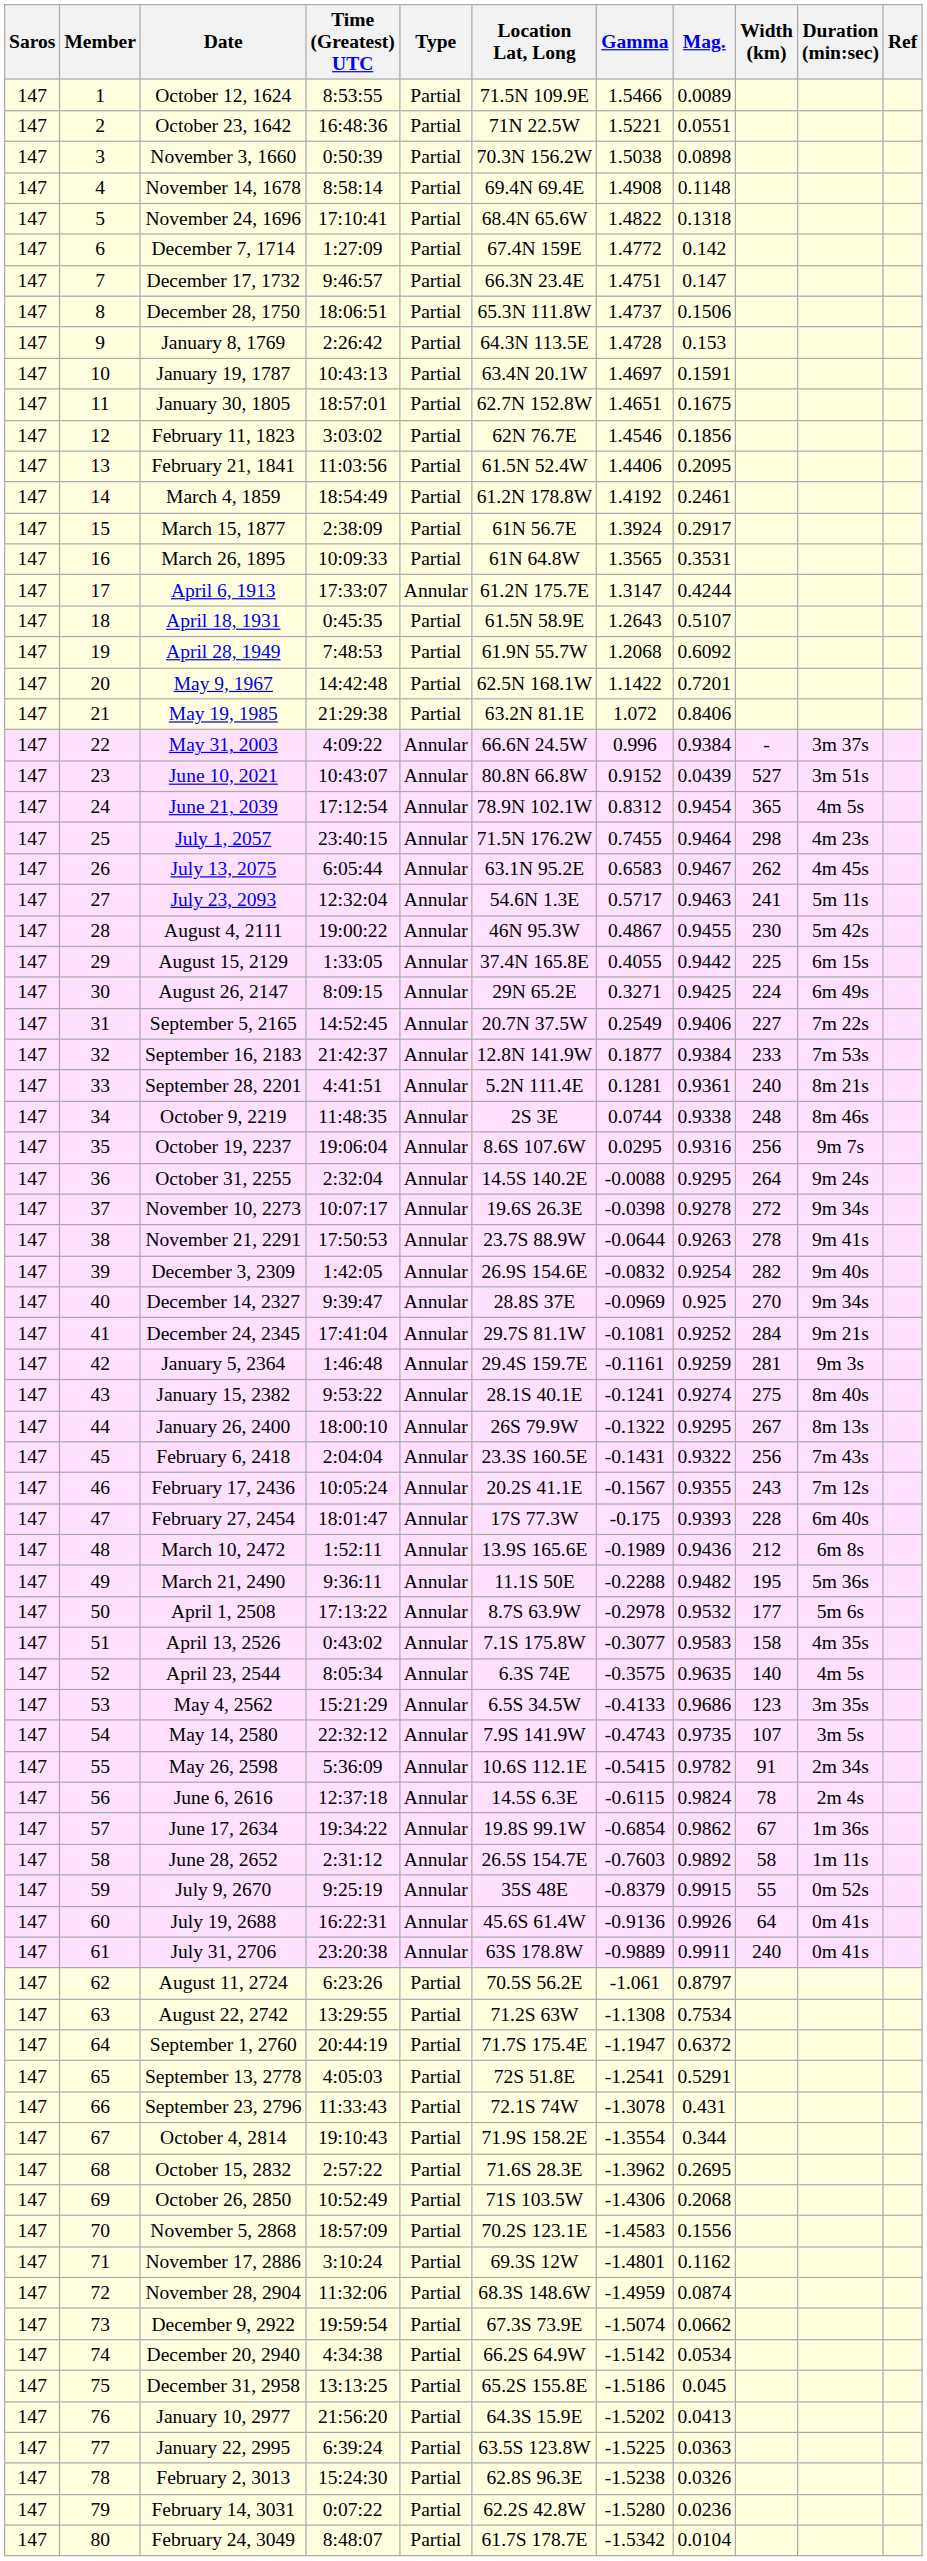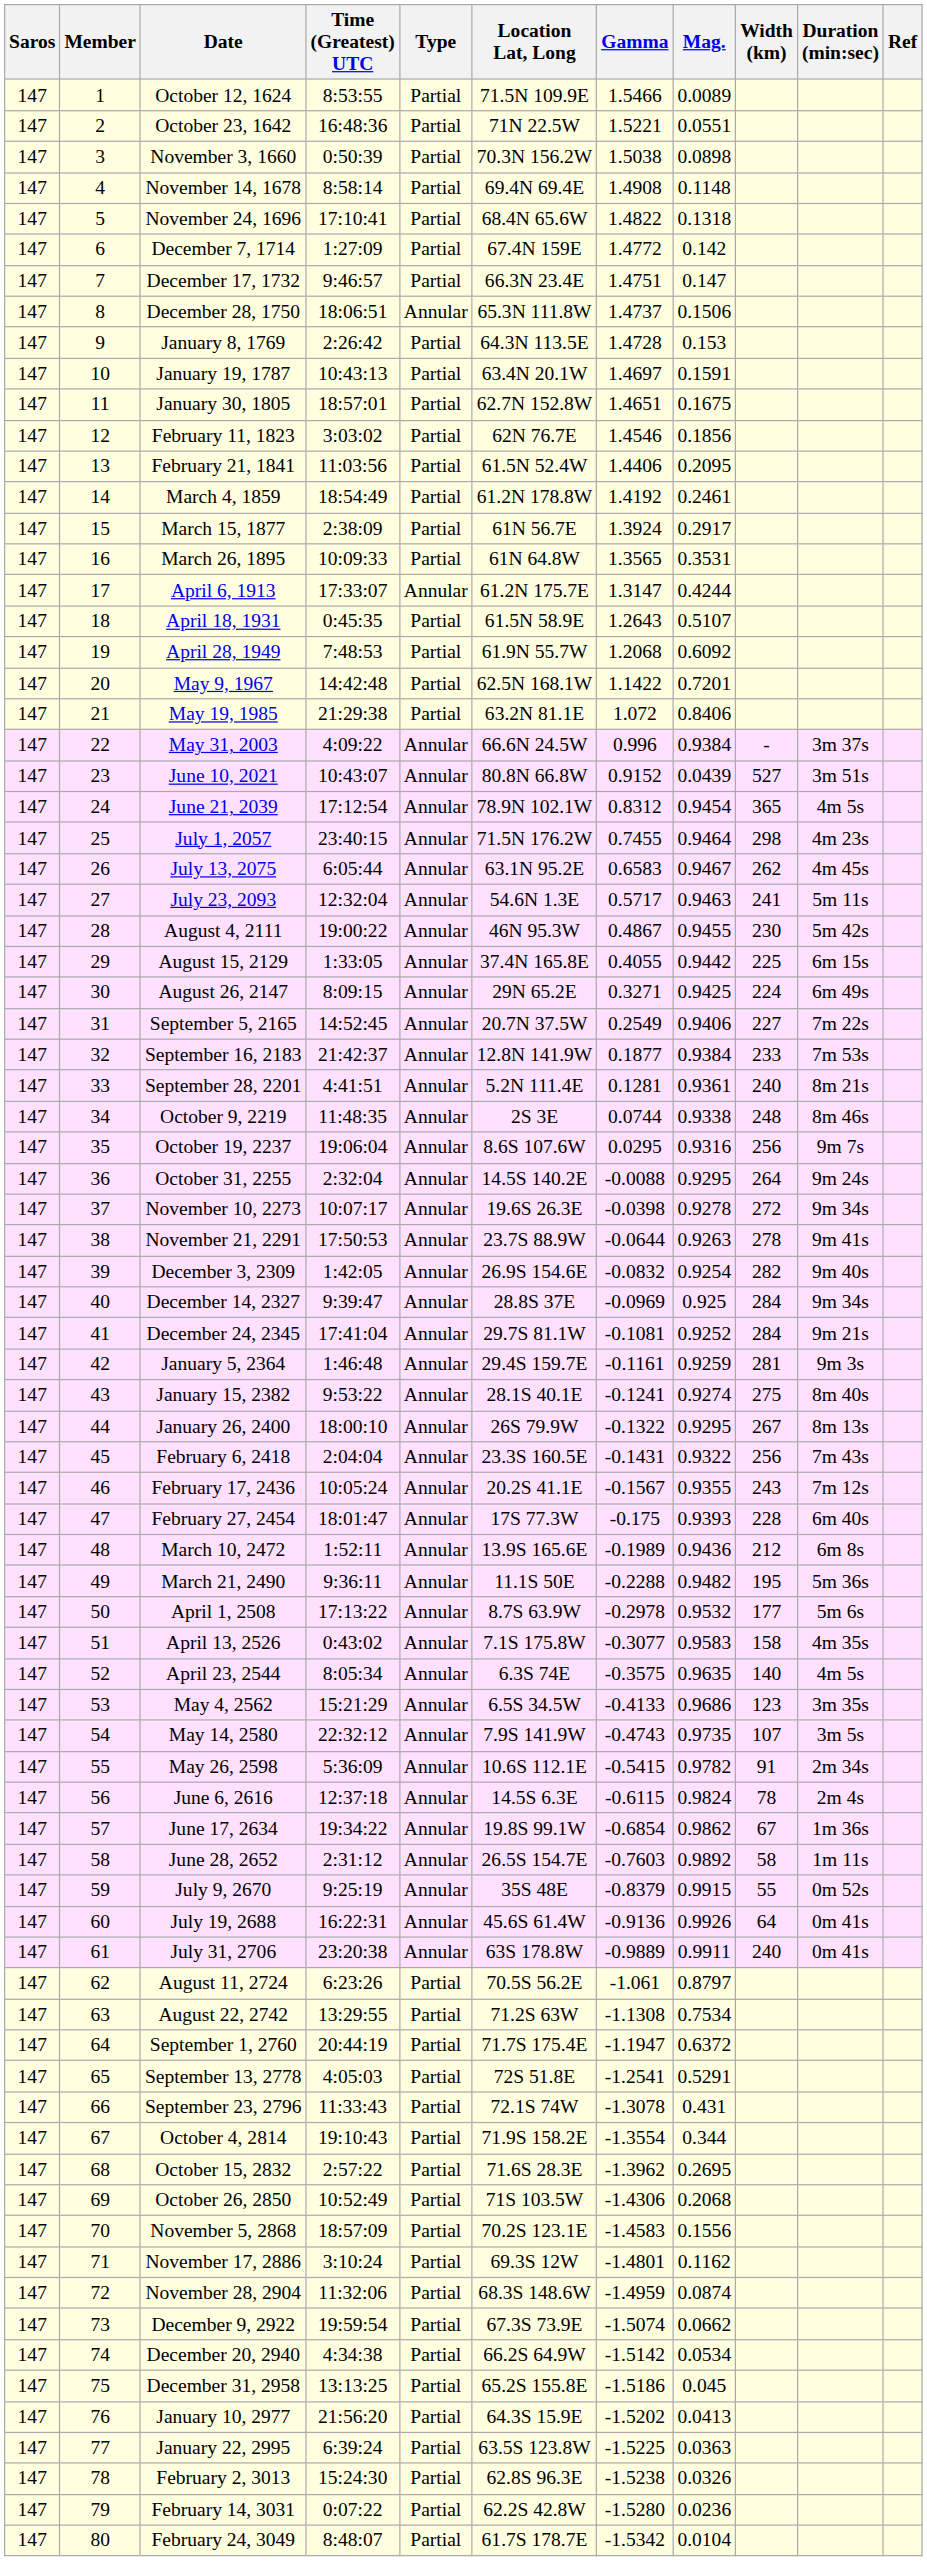December 28, 1750 | Type: Partial -> Annular
December 14, 2327 | Width (km): 270 -> 284
